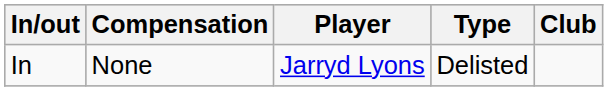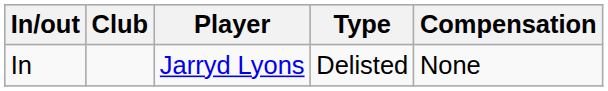columns swapped: Club <-> Compensation
